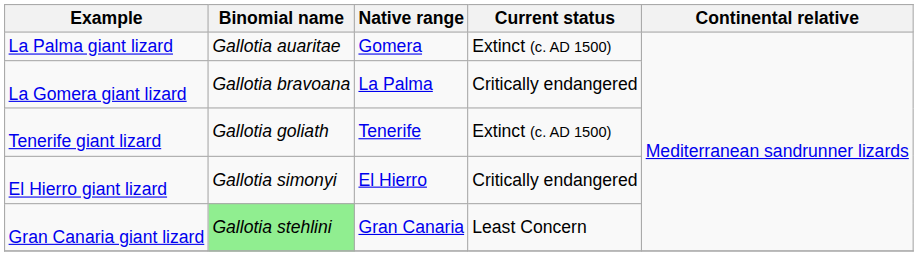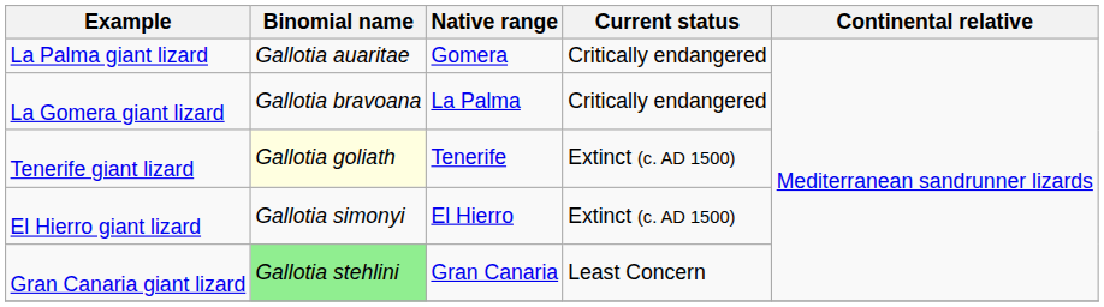La Palma giant lizard | Current status: Extinct (c. AD 1500) -> Critically endangered
Tenerife giant lizard | Binomial name: no background -> lightyellow background
El Hierro giant lizard | Current status: Critically endangered -> Extinct (c. AD 1500)
